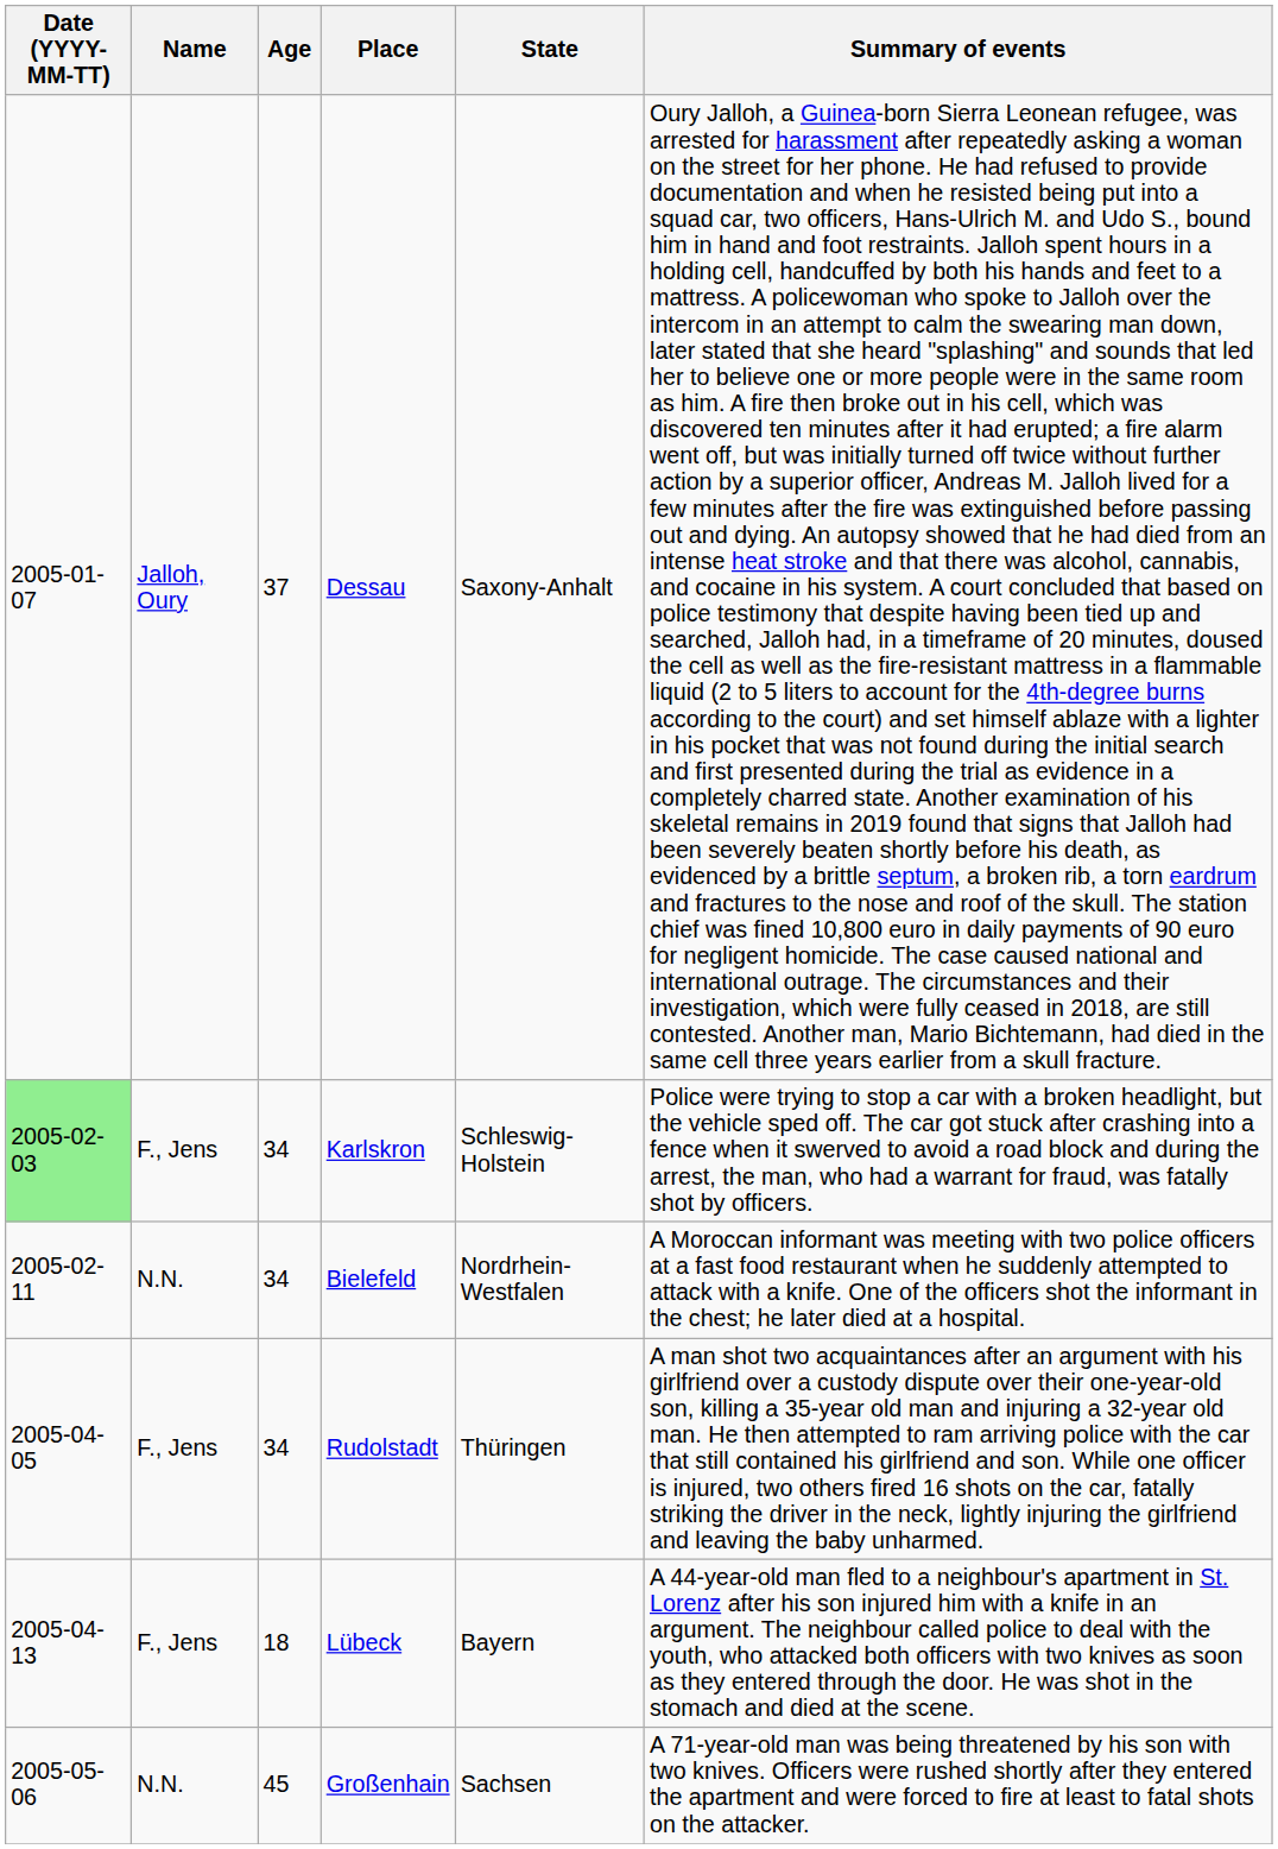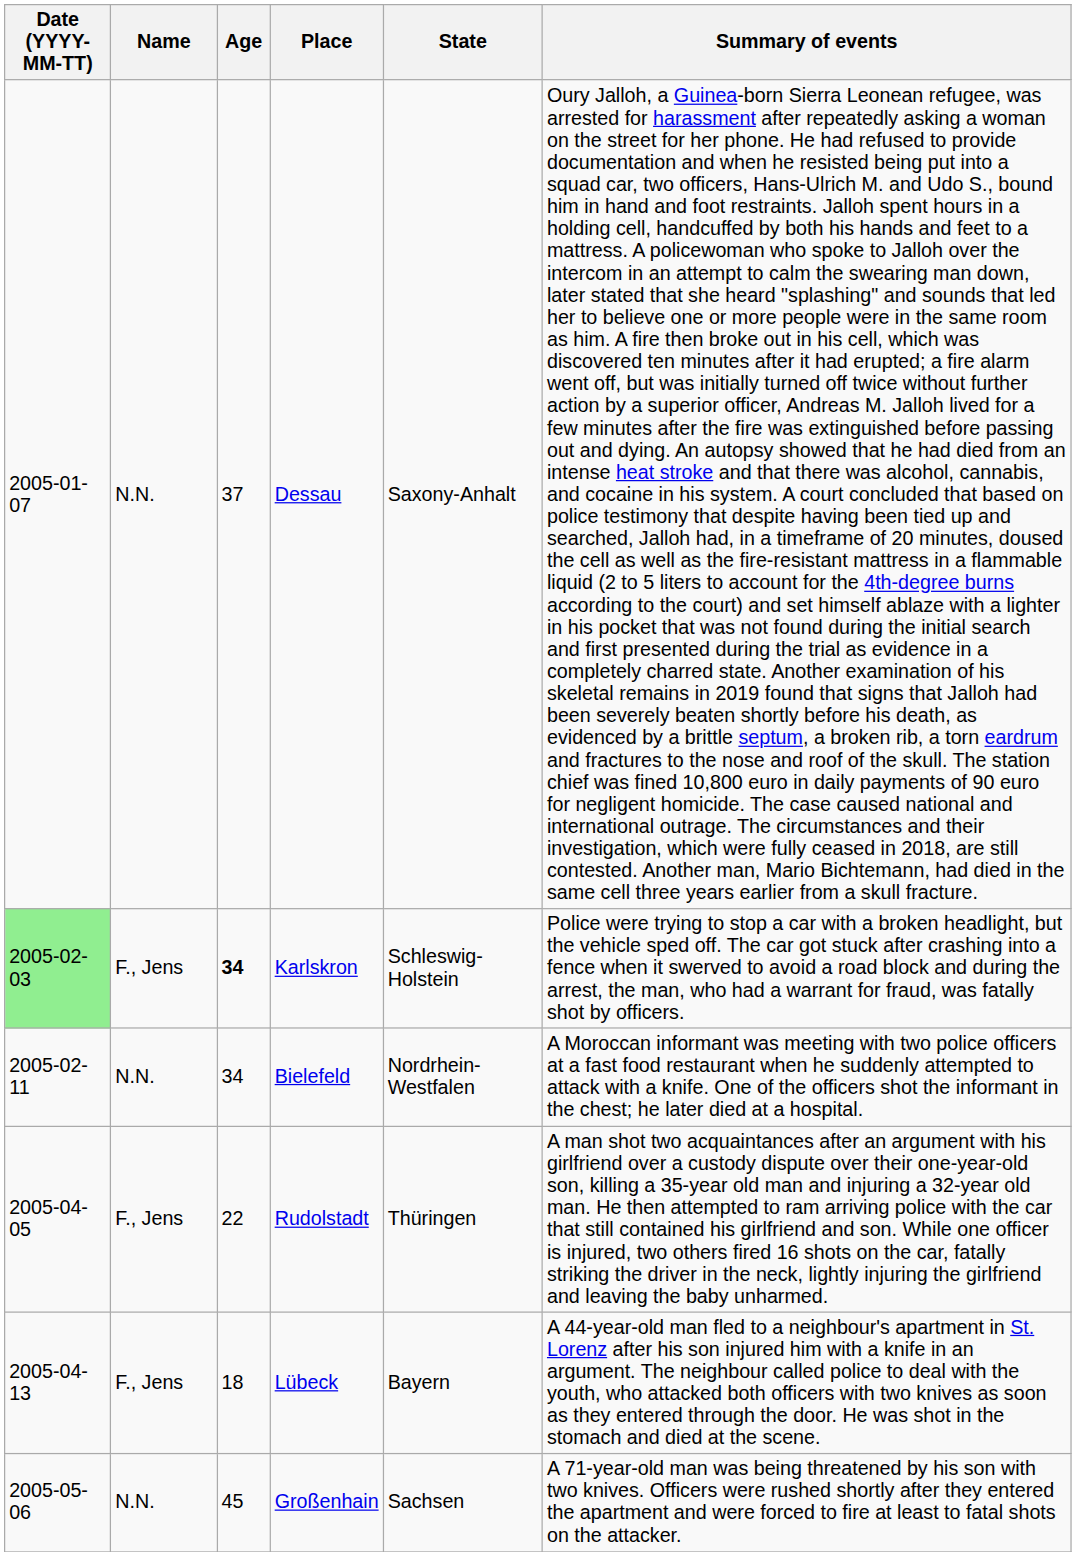Dessau | Name: Jalloh, Oury -> N.N.
Karlskron | Age: normal -> bold
Rudolstadt | Age: 34 -> 22
